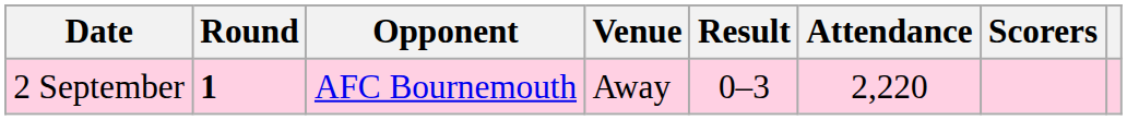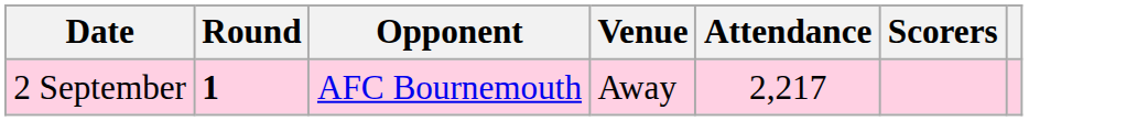- column: Result | 0–3
2 September | Attendance: 2,220 -> 2,217
